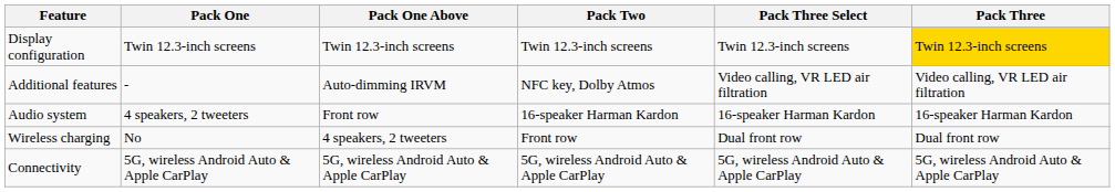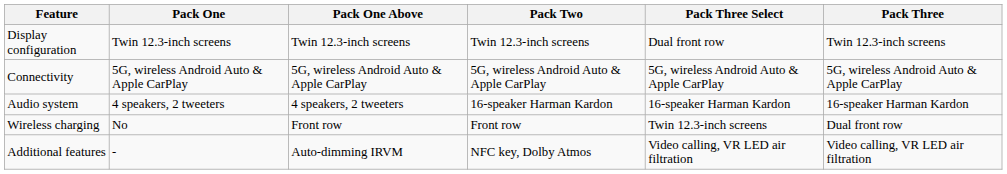Display configuration | Pack Three Select: Twin 12.3-inch screens -> Dual front row
Display configuration | Pack Three: gold background -> no background
rows swapped: Connectivity <-> Additional features
Audio system | Pack One Above: Front row -> 4 speakers, 2 tweeters
Wireless charging | Pack One Above: 4 speakers, 2 tweeters -> Front row
Wireless charging | Pack Three Select: Dual front row -> Twin 12.3-inch screens
